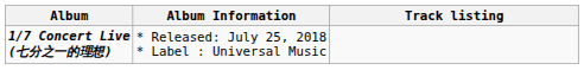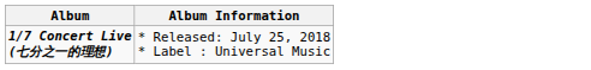- column: Track listing
